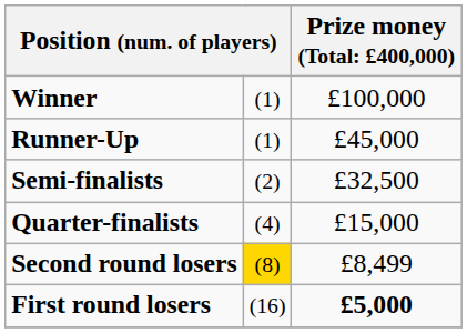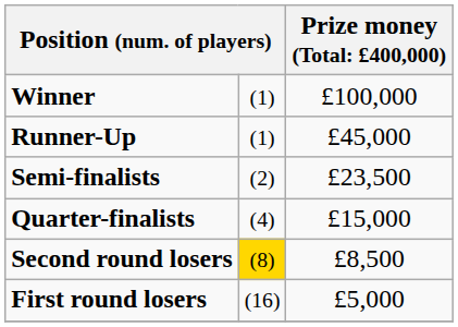Semi-finalists | column 3: £32,500 -> £23,500
Second round losers | column 3: £8,499 -> £8,500
First round losers | column 3: bold -> normal
